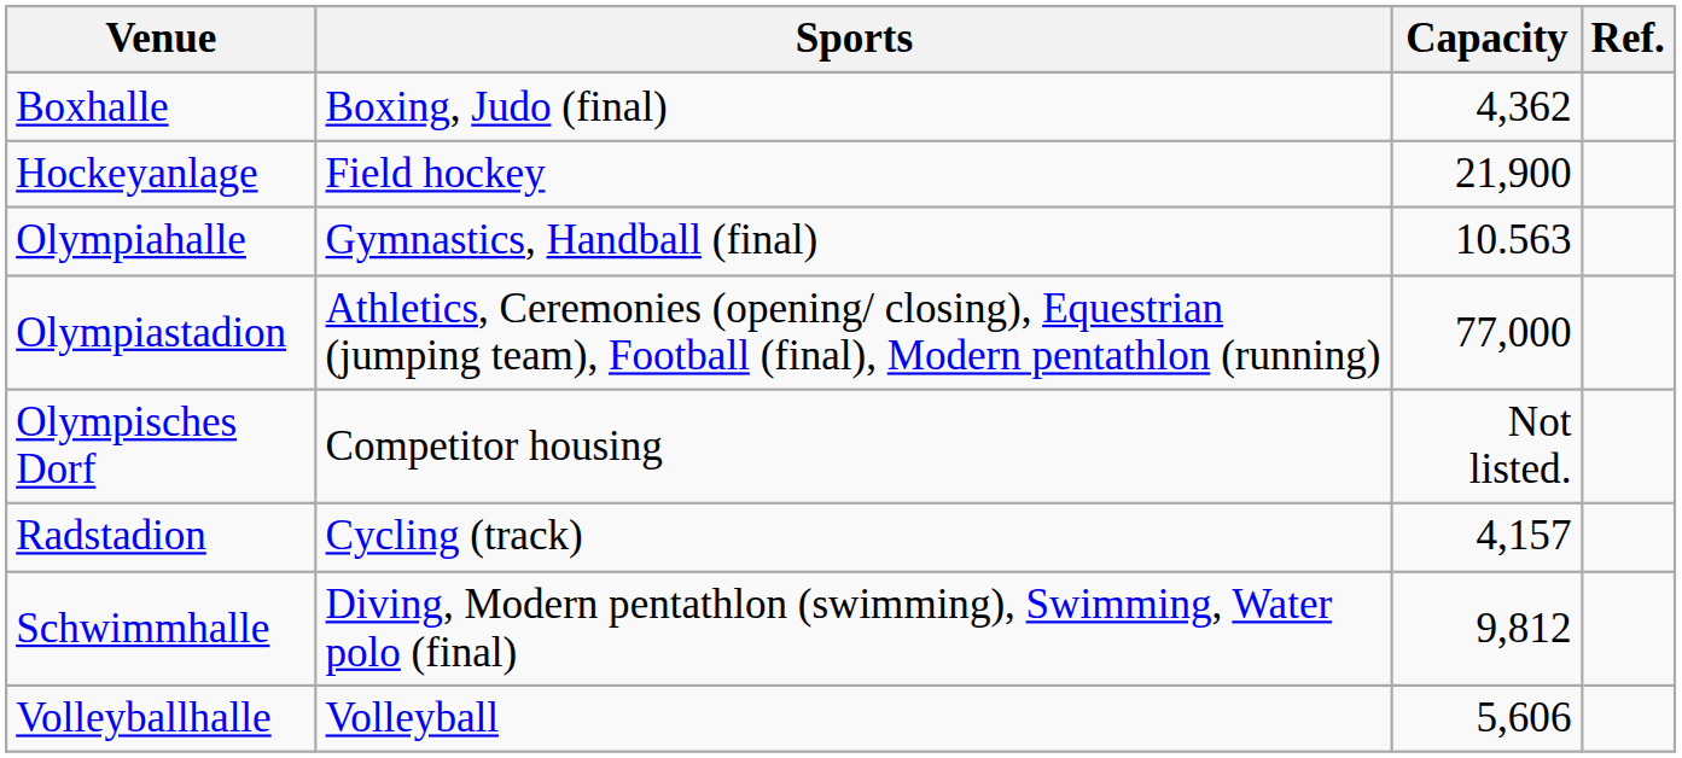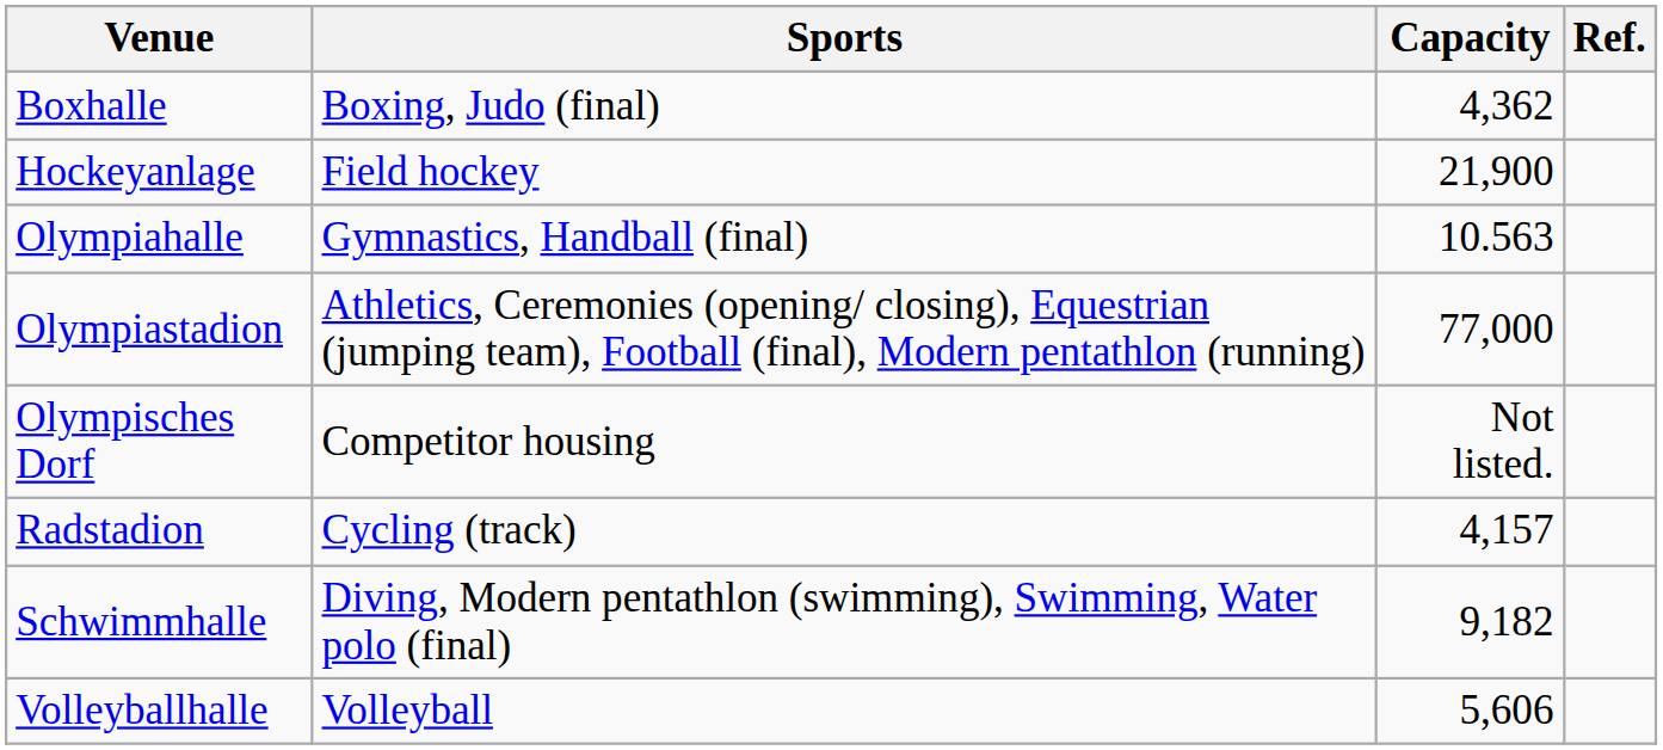Schwimmhalle | Capacity: 9,812 -> 9,182
